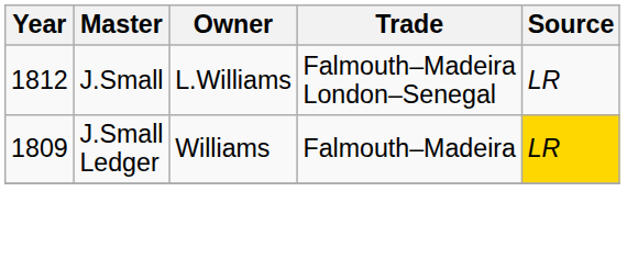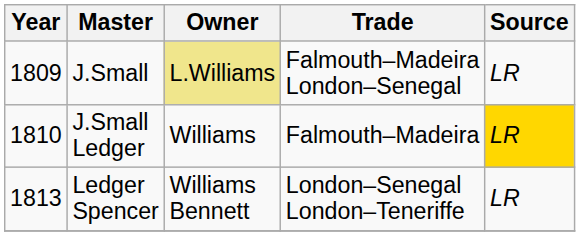J.Small | Year: 1812 -> 1809
J.Small | Owner: no background -> khaki background
J.Small Ledger | Year: 1809 -> 1810
+ row: 1813 | Ledger Spencer | Williams Bennett | London–Senegal London–Teneriffe | LR
